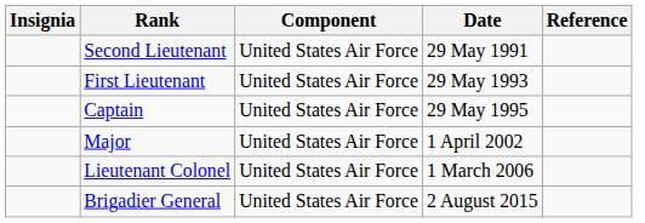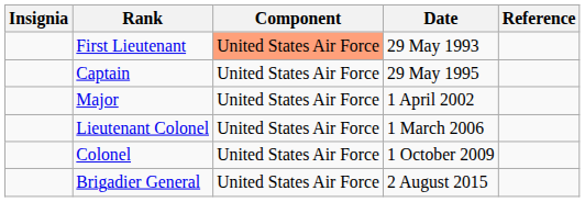- row: Second Lieutenant | United States Air Force | 29 May 1991
First Lieutenant | Component: no background -> lightsalmon background
+ row: Colonel | United States Air Force | 1 October 2009
